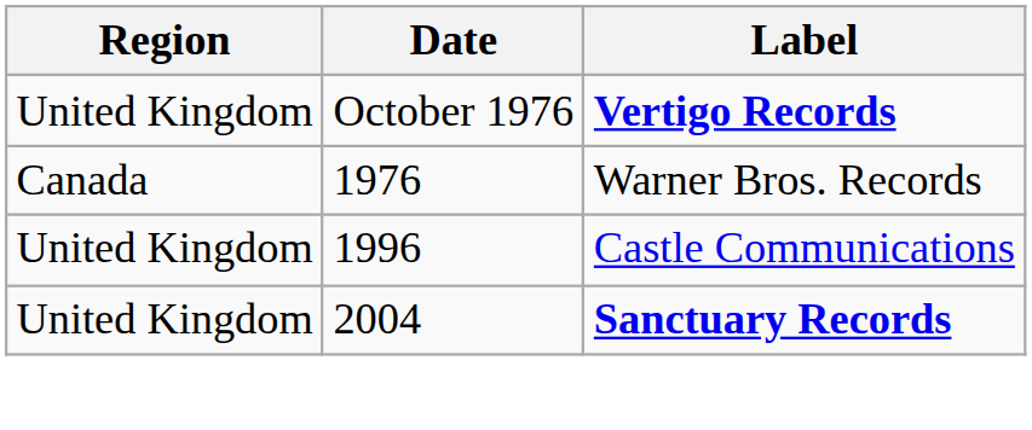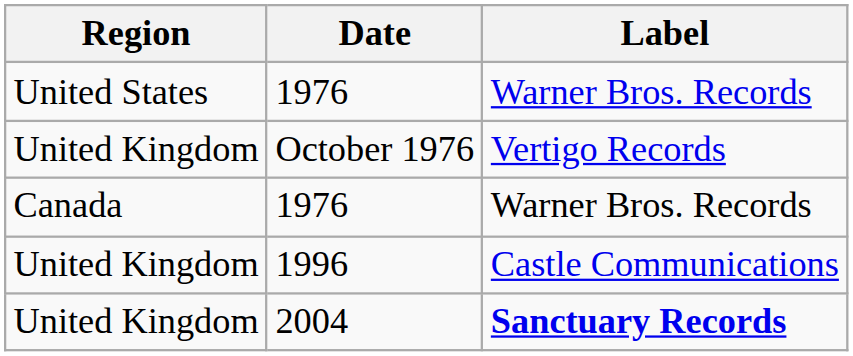+ row: United States | 1976 | Warner Bros. Records
October 1976 | Label: bold -> normal
